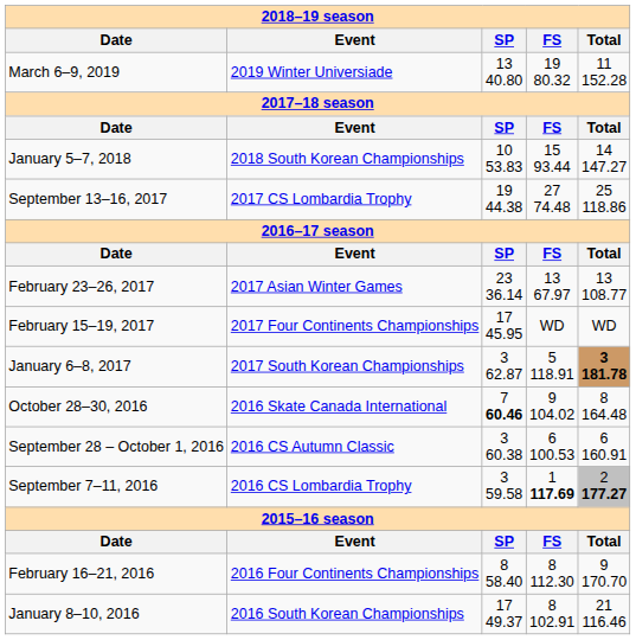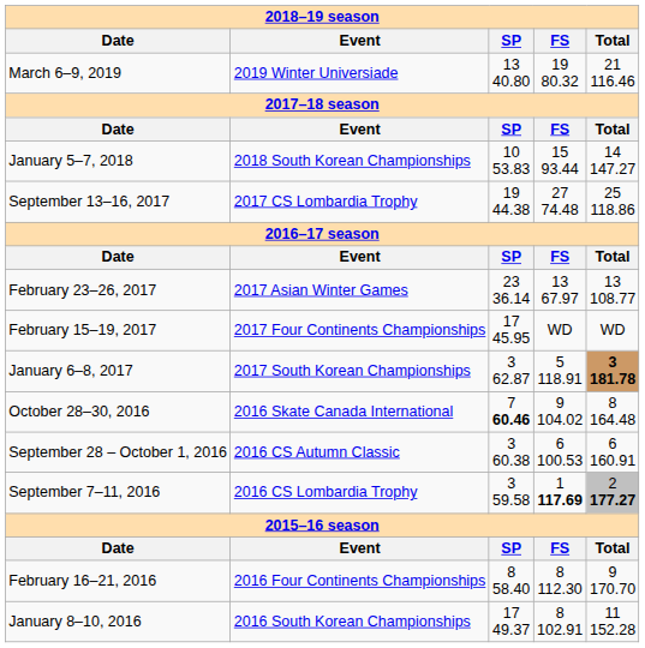March 6–9, 2019 | Total: 11 152.28 -> 21 116.46
January 8–10, 2016 | Total: 21 116.46 -> 11 152.28
